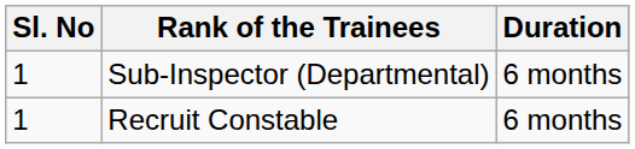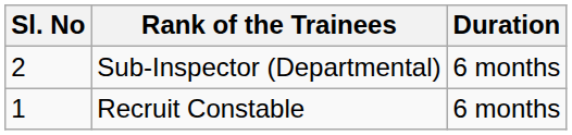Sub-Inspector (Departmental) | Sl. No: 1 -> 2
